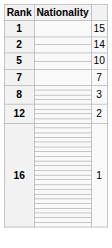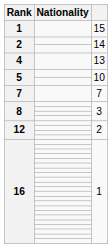+ row: 4 | 13
